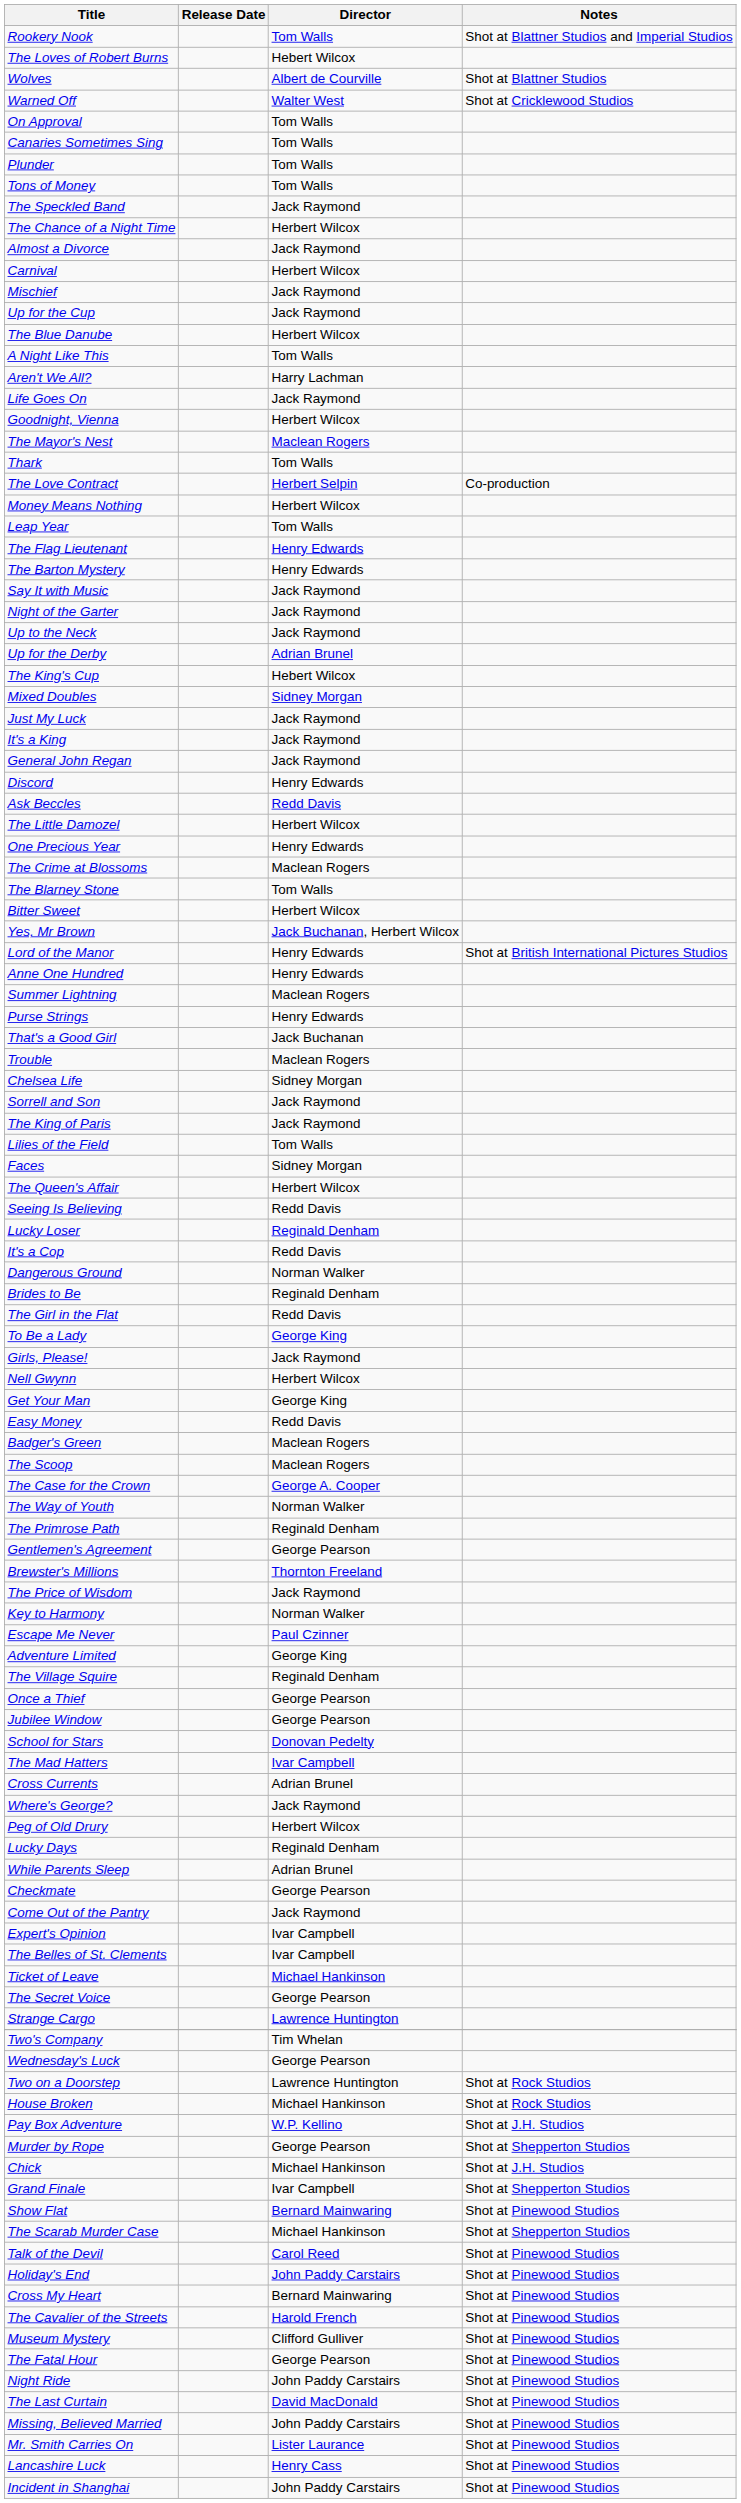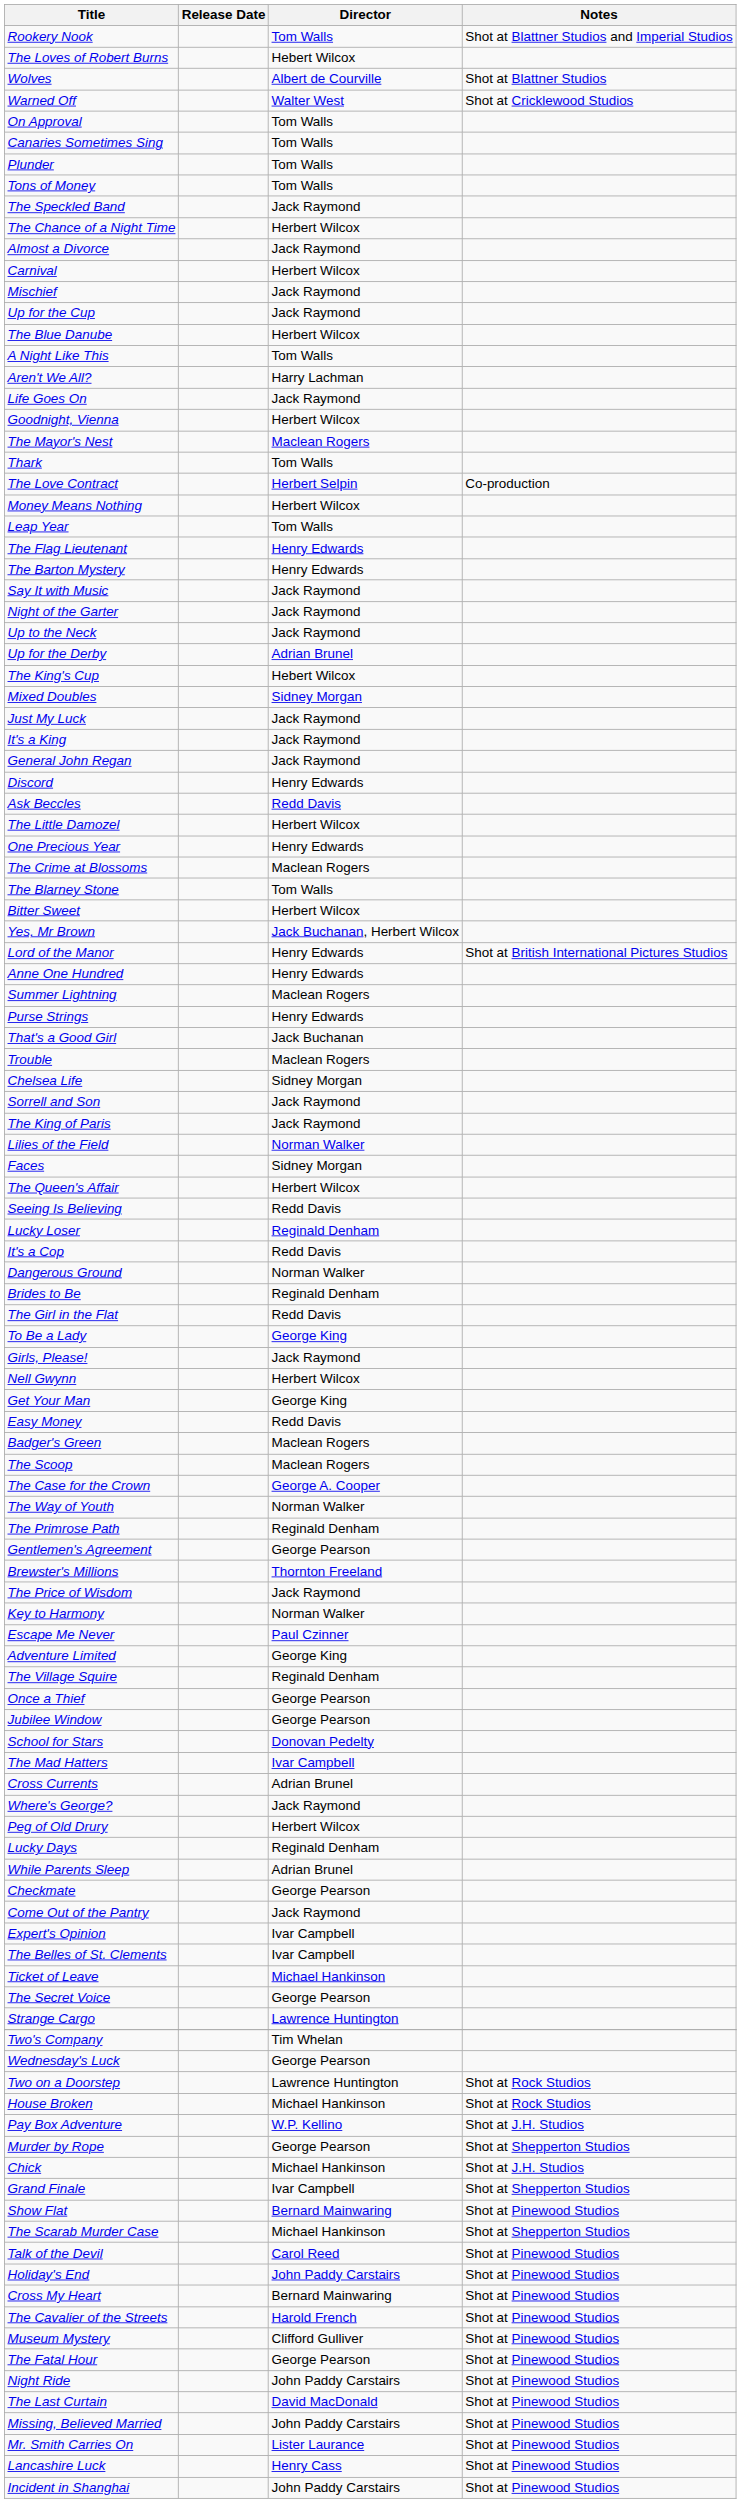Lilies of the Field | Director: Tom Walls -> Norman Walker
